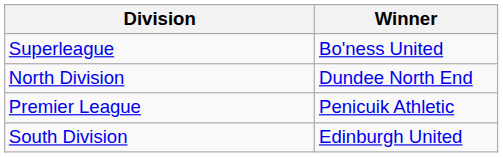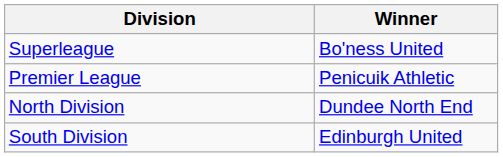rows swapped: Premier League <-> North Division
